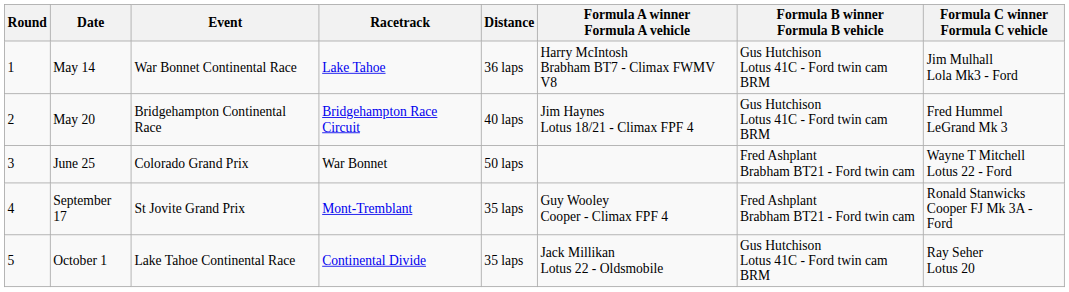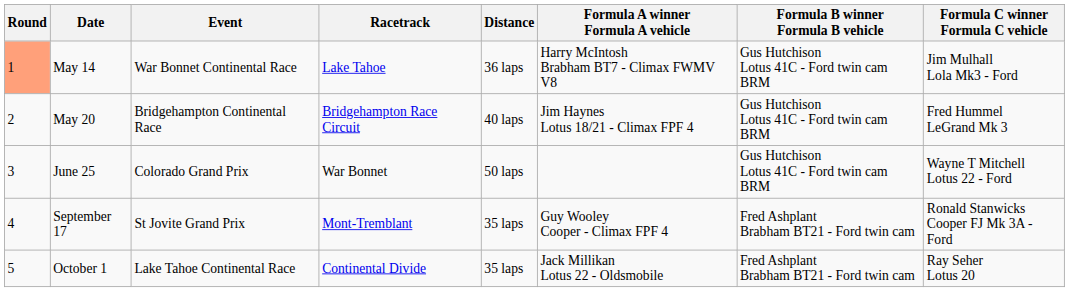May 14 | Round: no background -> lightsalmon background
June 25 | Formula B winner Formula B vehicle: Fred Ashplant Brabham BT21 - Ford twin cam -> Gus Hutchison Lotus 41C - Ford twin cam BRM
October 1 | Formula B winner Formula B vehicle: Gus Hutchison Lotus 41C - Ford twin cam BRM -> Fred Ashplant Brabham BT21 - Ford twin cam
